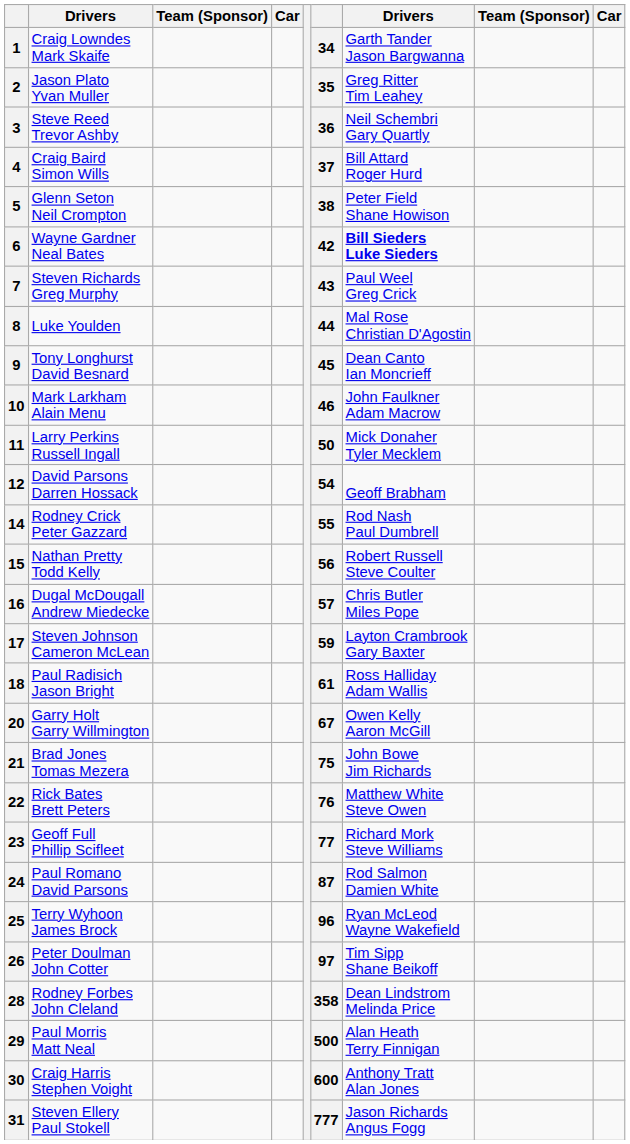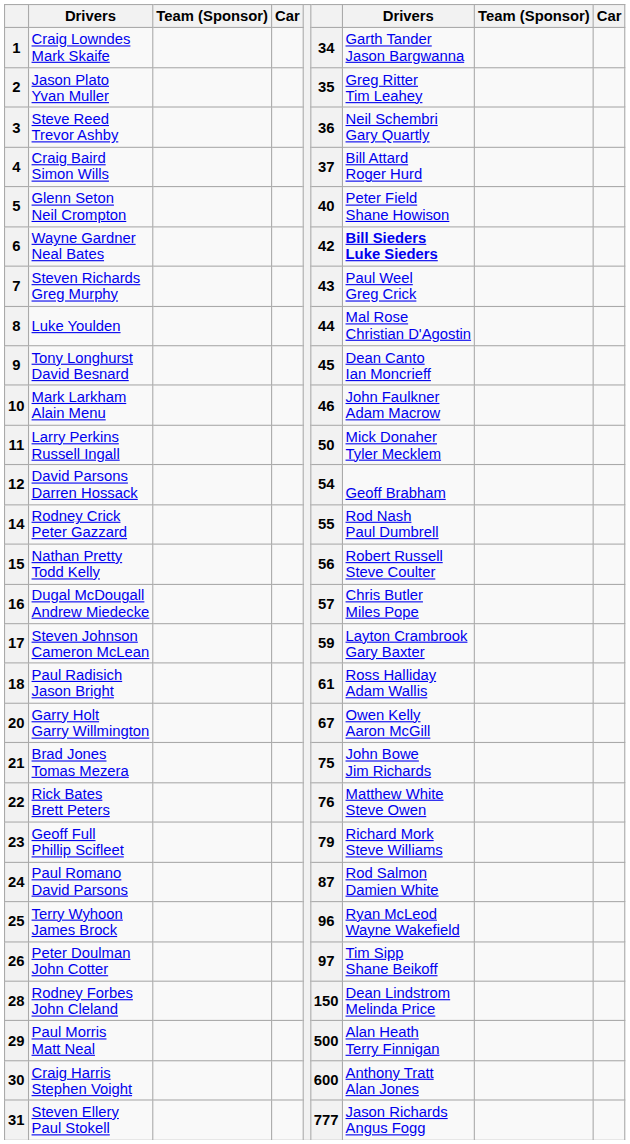5 | column 6: 38 -> 40
23 | column 6: 77 -> 79
28 | column 6: 358 -> 150
